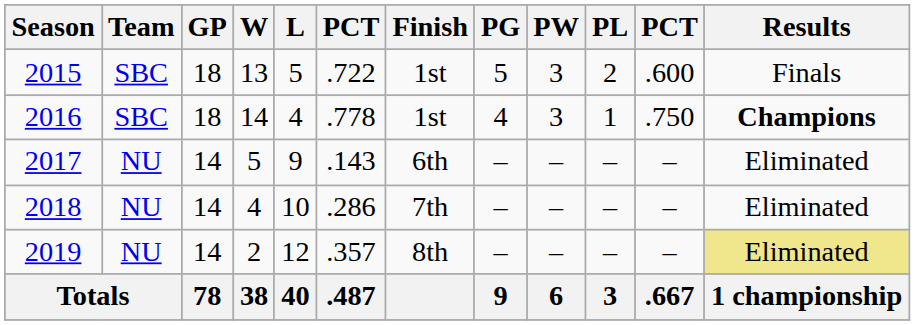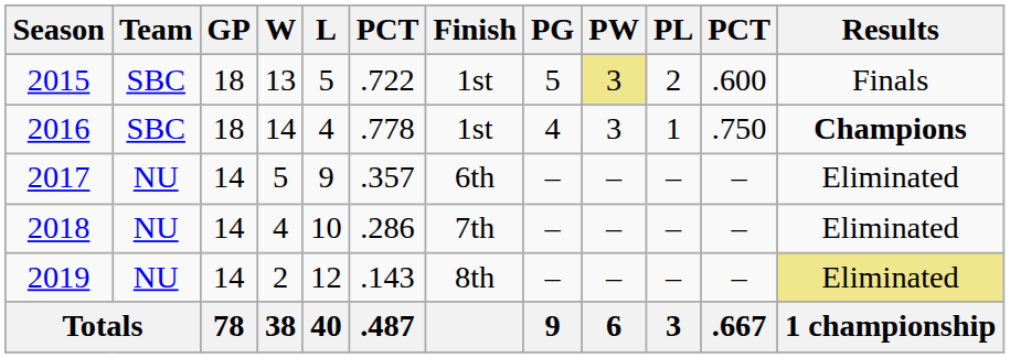2015 | PW: no background -> khaki background
2017 | column 6: .143 -> .357
2019 | column 6: .357 -> .143
